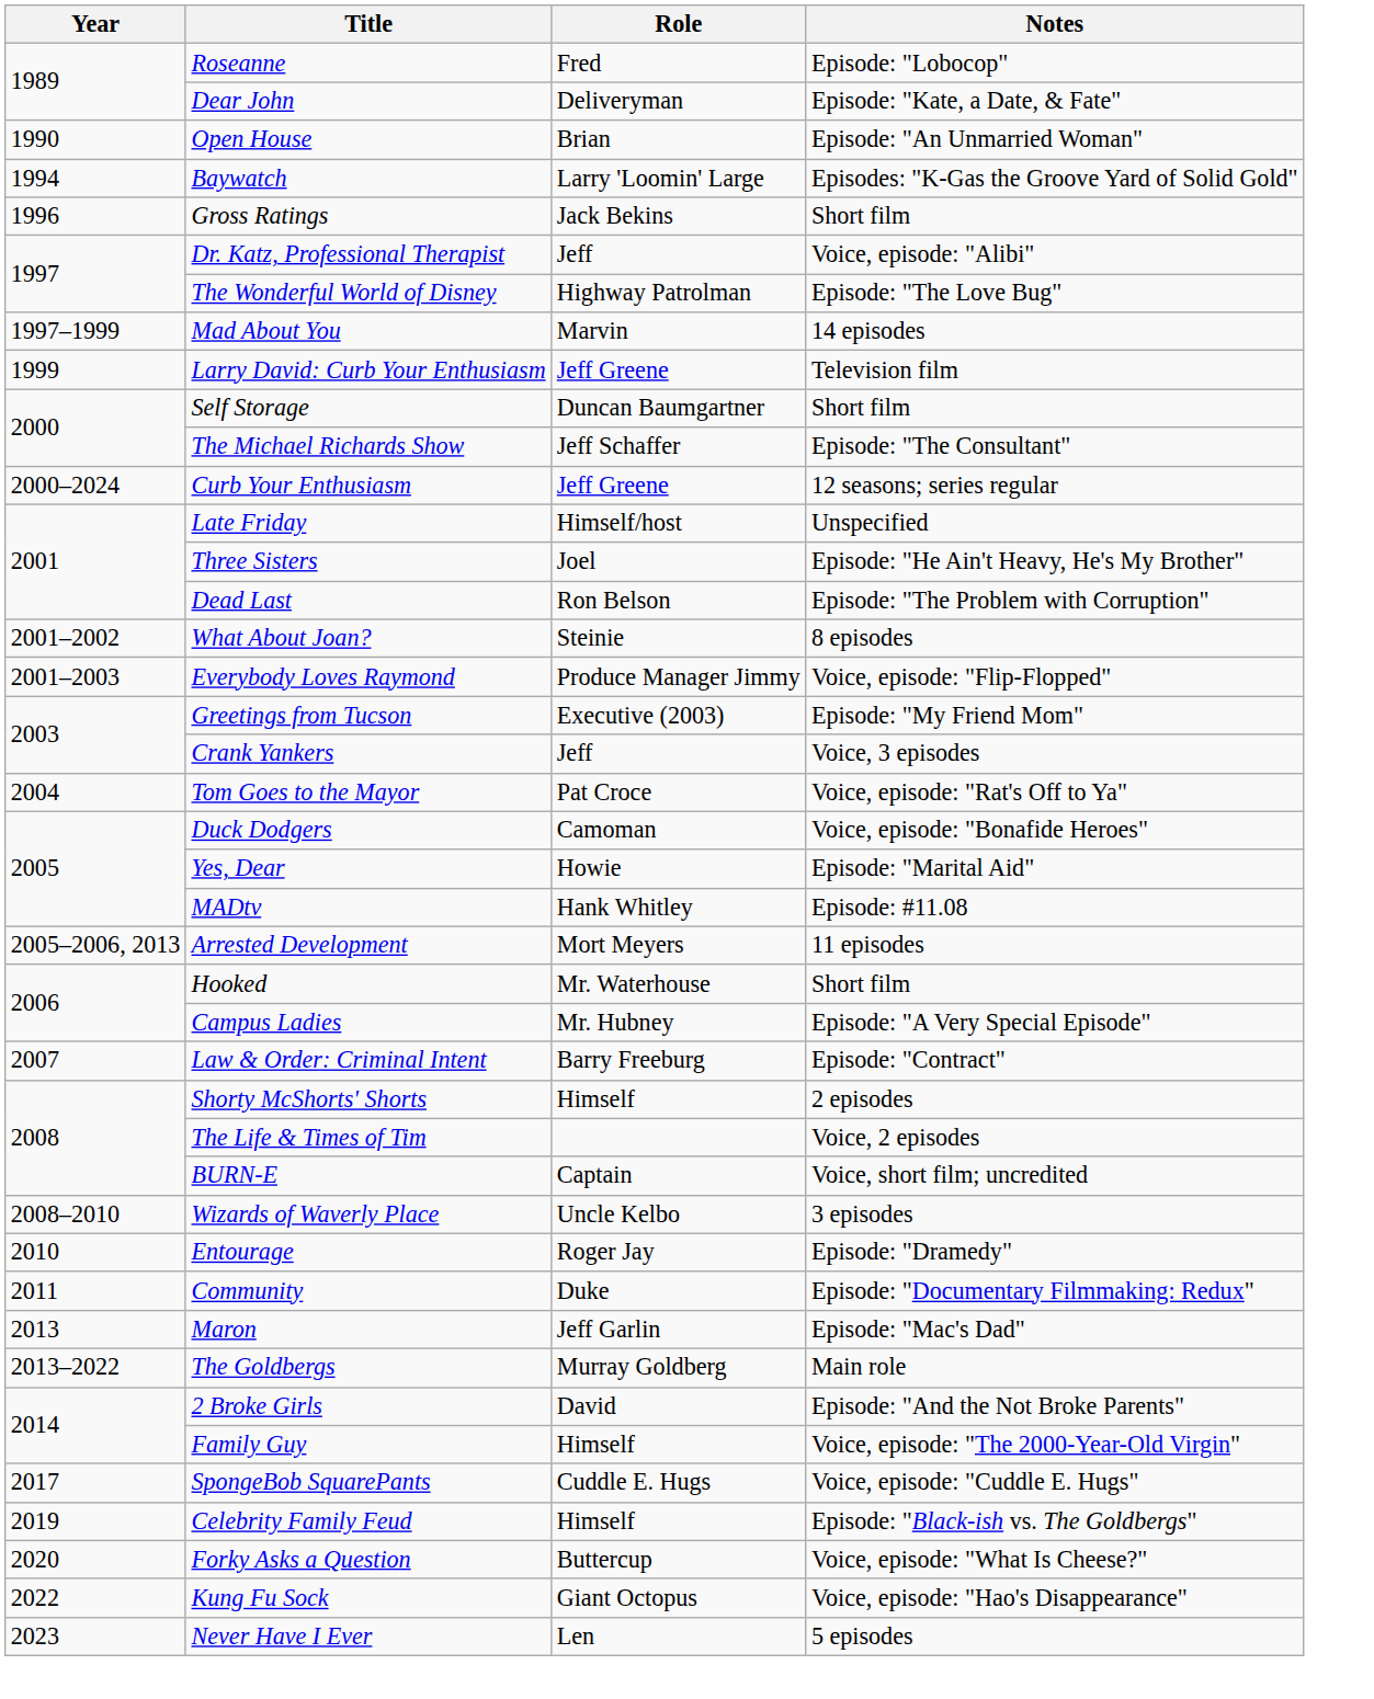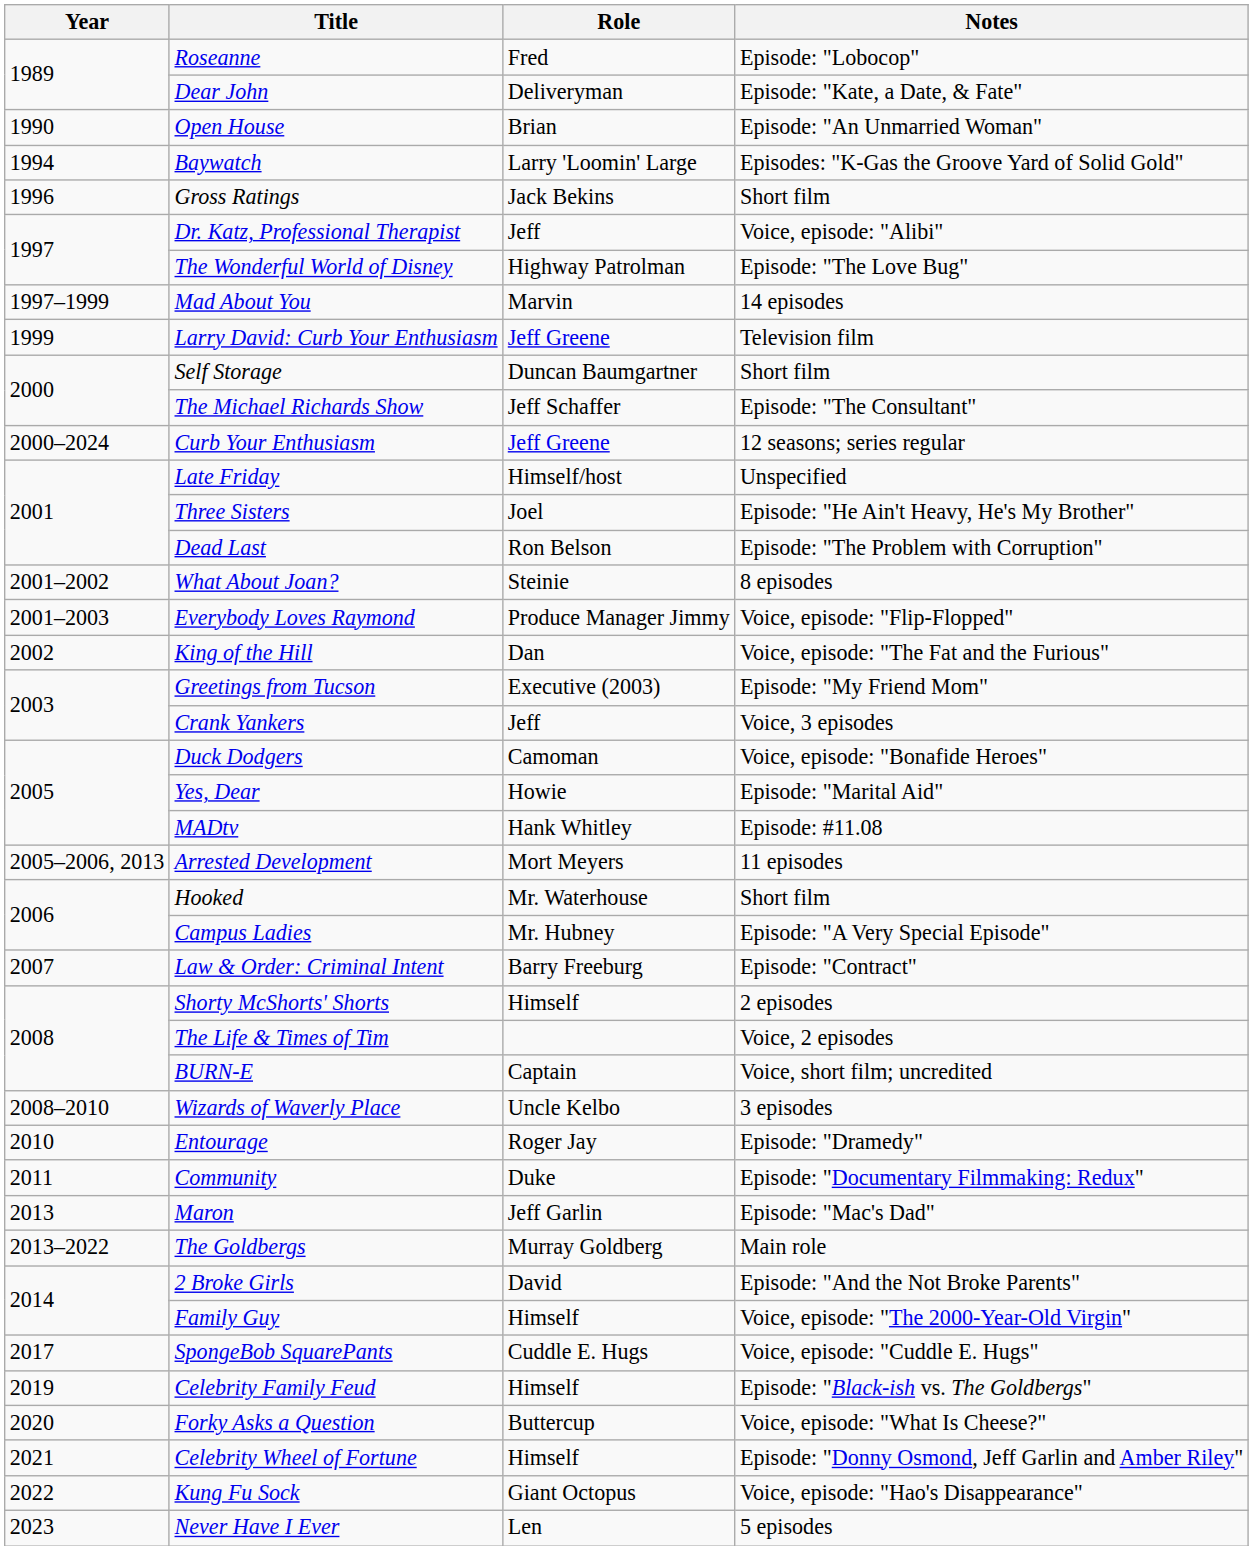+ row: 2002 | King of the Hill | Dan | Voice, episode: "The Fat and the Furious"
- row: 2004 | Tom Goes to the Mayor | Pat Croce | Voice, episode: "Rat's Off to Ya"
+ row: 2021 | Celebrity Wheel of Fortune | Himself | Episode: "Donny Osmond, Jeff Garlin and Amber Riley"
